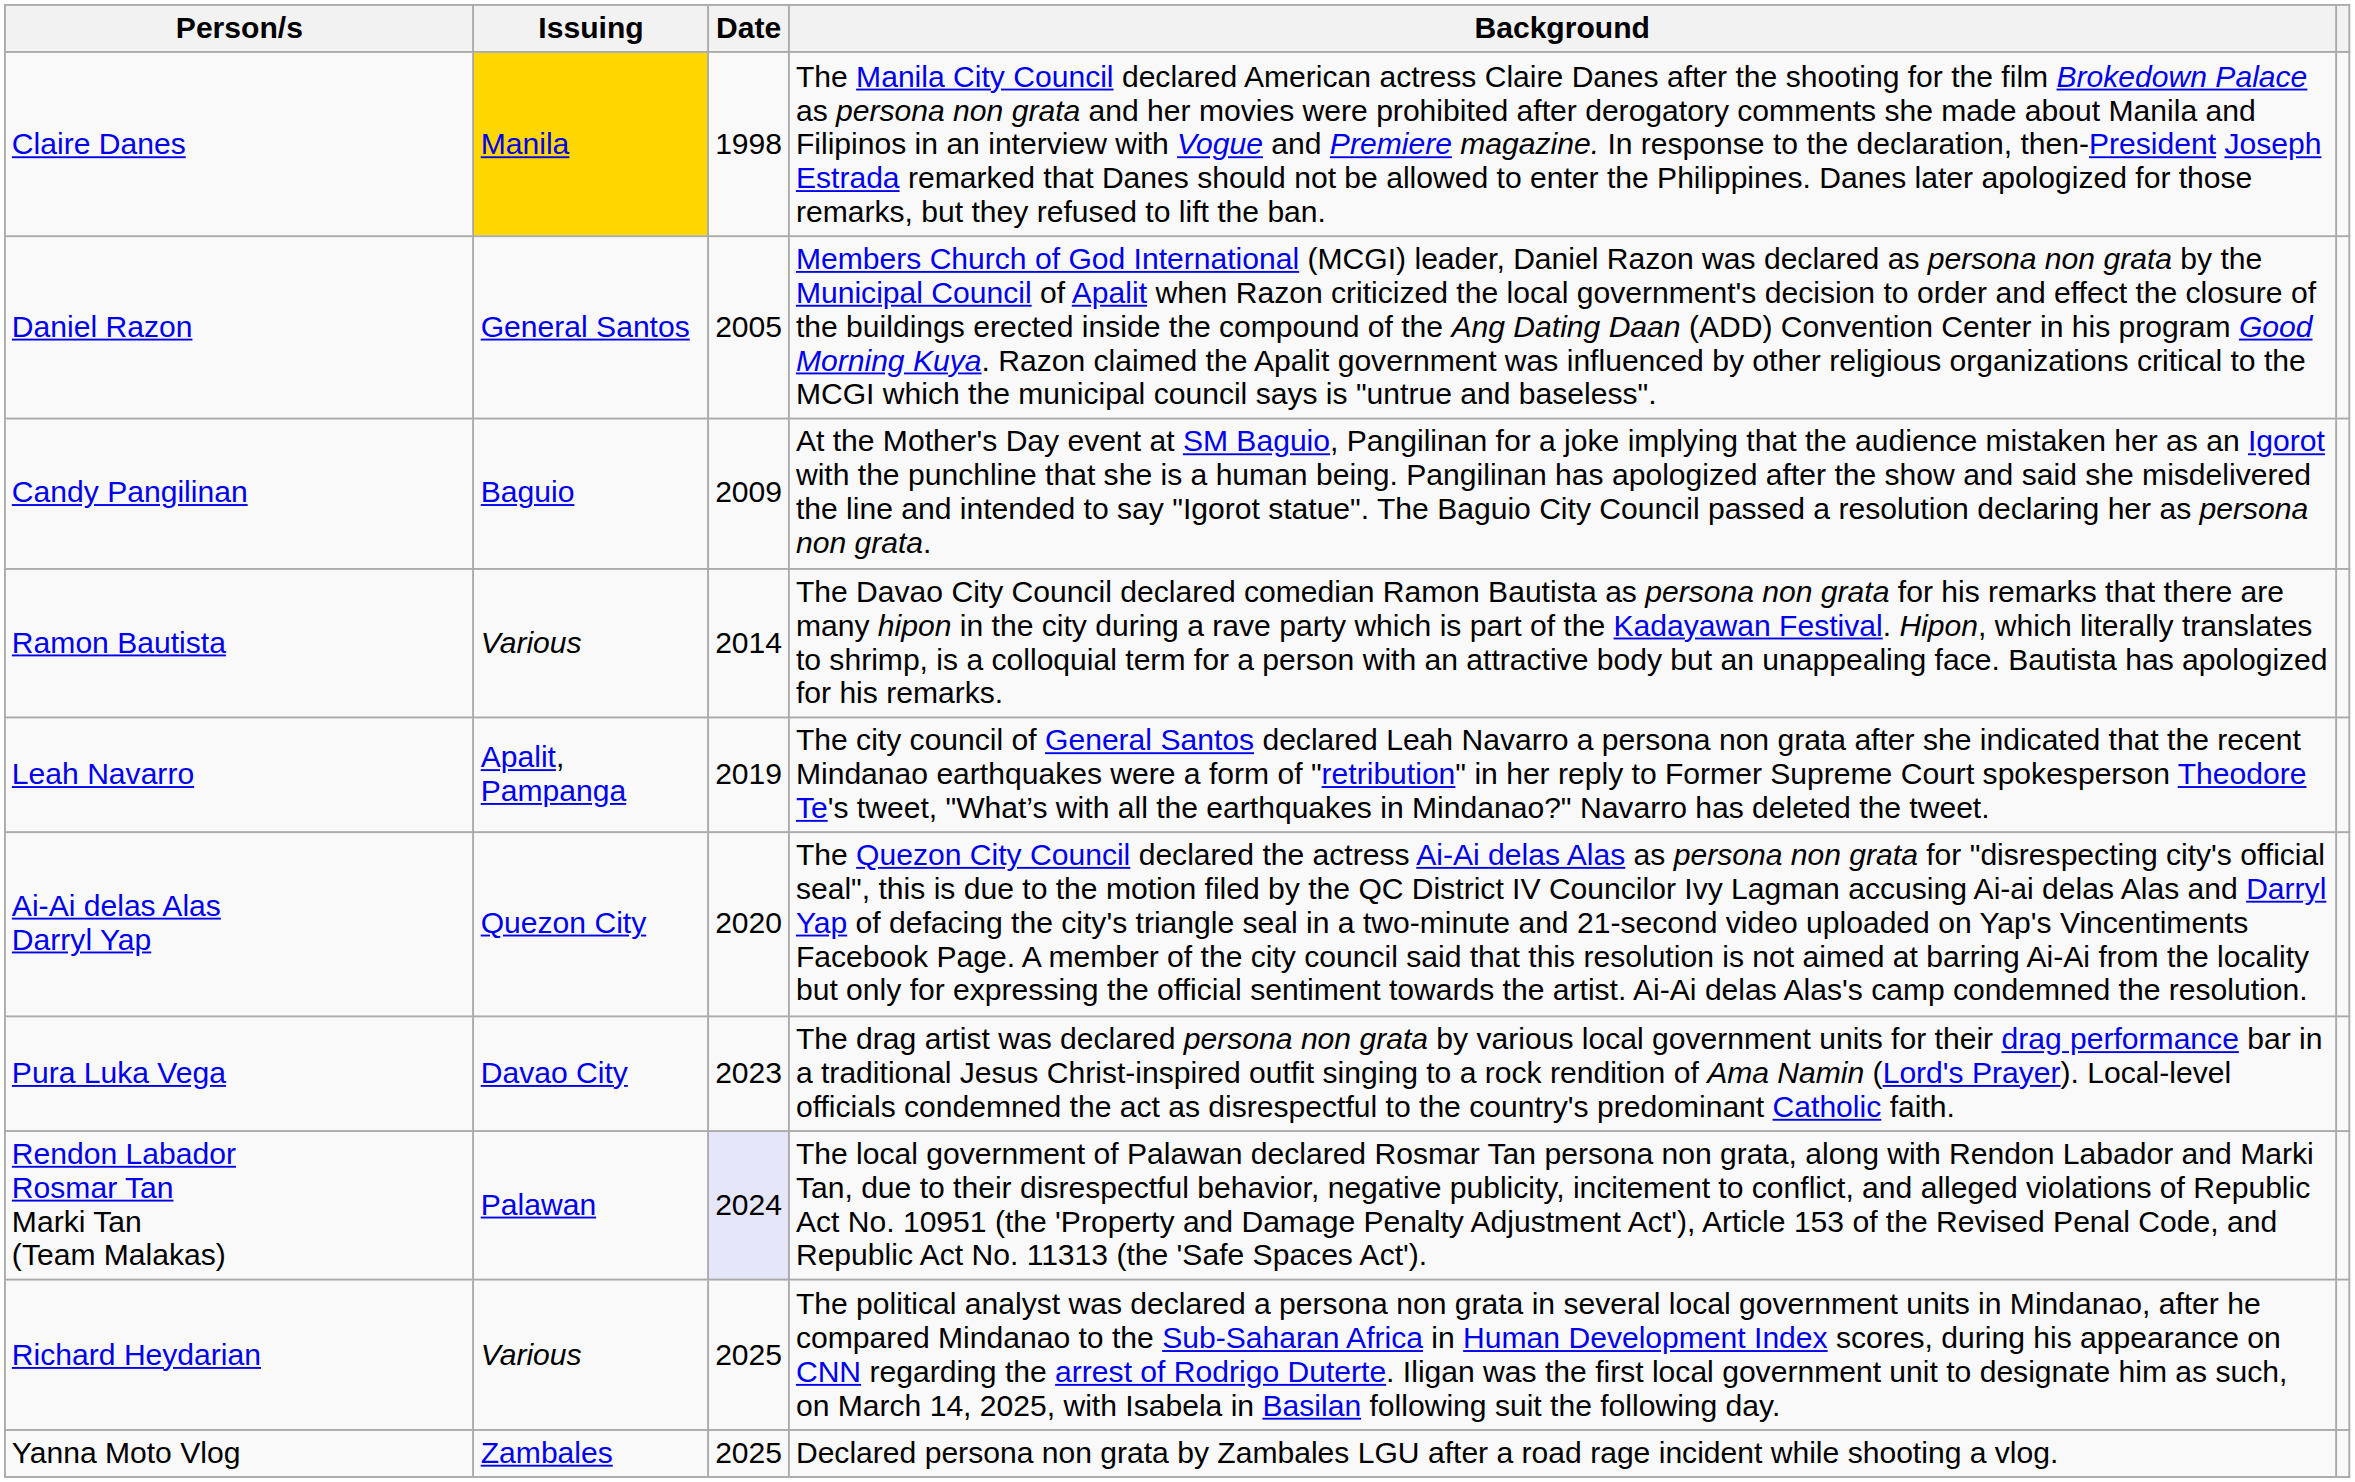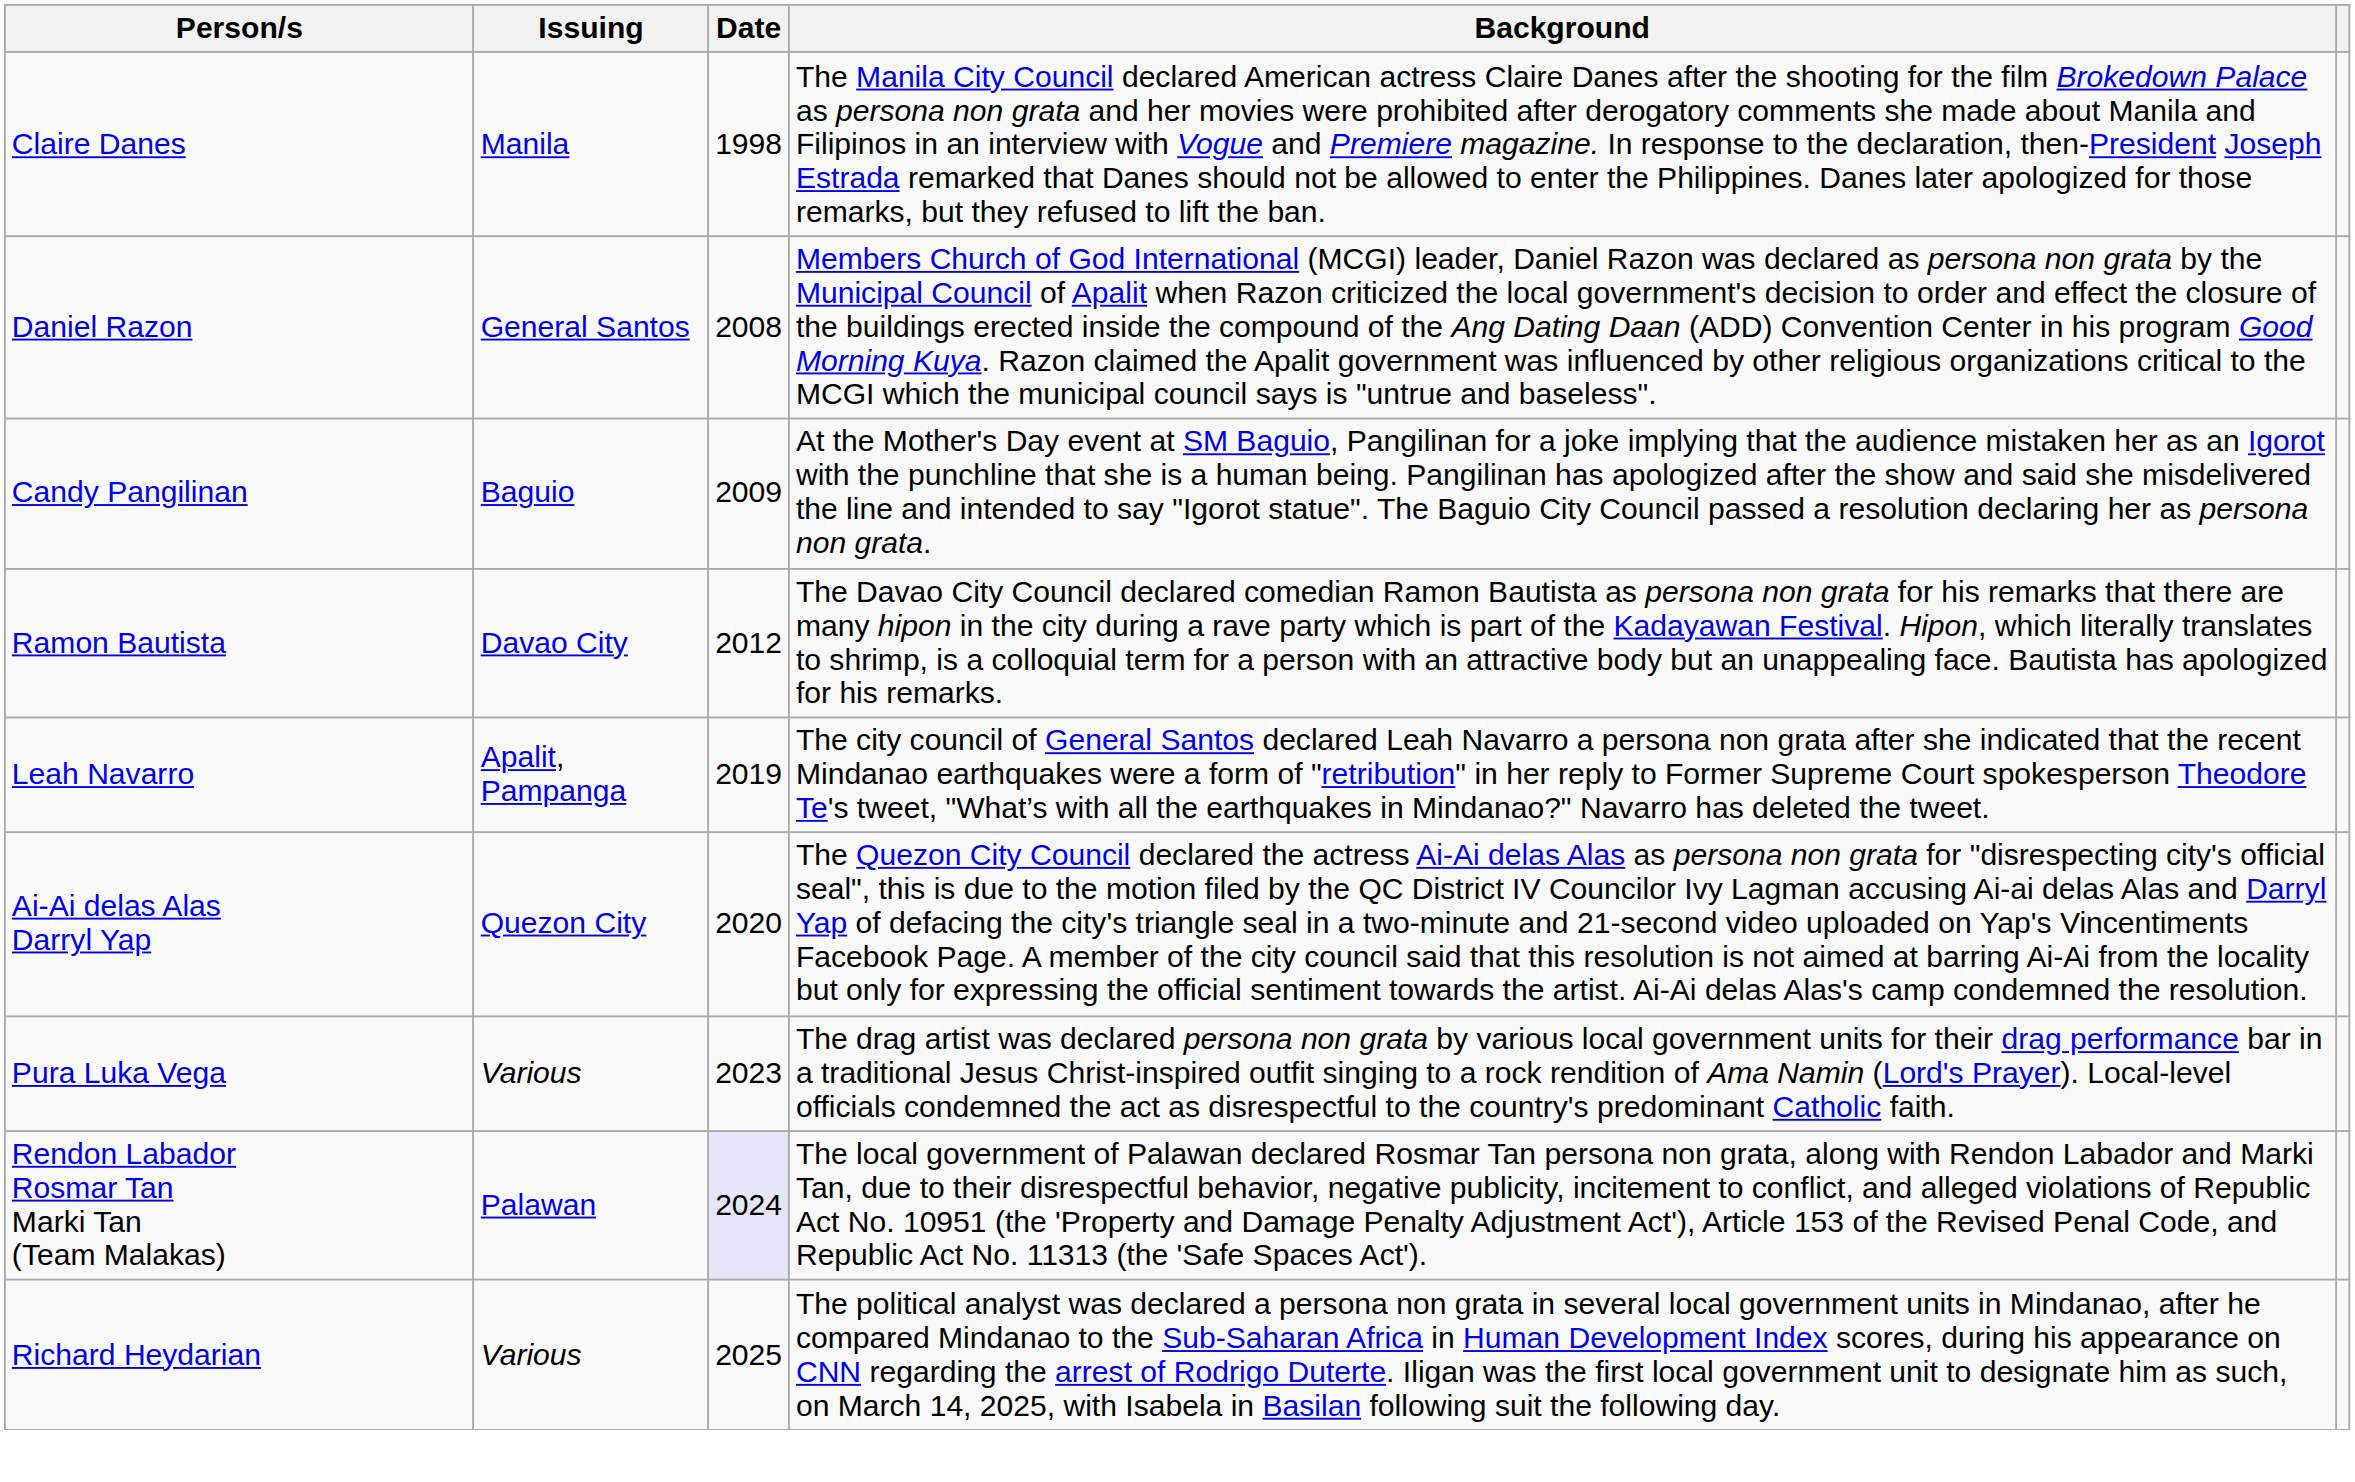Claire Danes | Issuing: gold background -> no background
Daniel Razon | Date: 2005 -> 2008
Ramon Bautista | Issuing: Various -> Davao City
Ramon Bautista | Date: 2014 -> 2012
Pura Luka Vega | Issuing: Davao City -> Various
- row: Yanna Moto Vlog | Zambales | 2025 | Declared persona non grata by Zambales LGU after a road rage incident while shooting a vlog.
